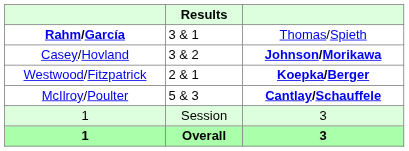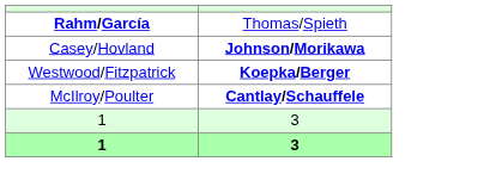- column: Results | 3 & 1 | 3 & 2 | 2 & 1 | 5 & 3 | Session | Overall
